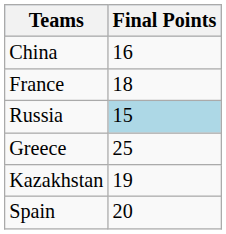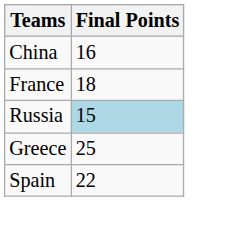- row: Kazakhstan | 19
Spain | Final Points: 20 -> 22
